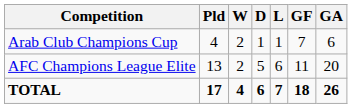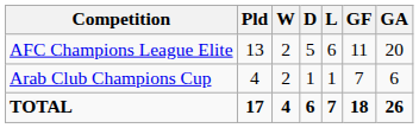rows swapped: AFC Champions League Elite <-> Arab Club Champions Cup
